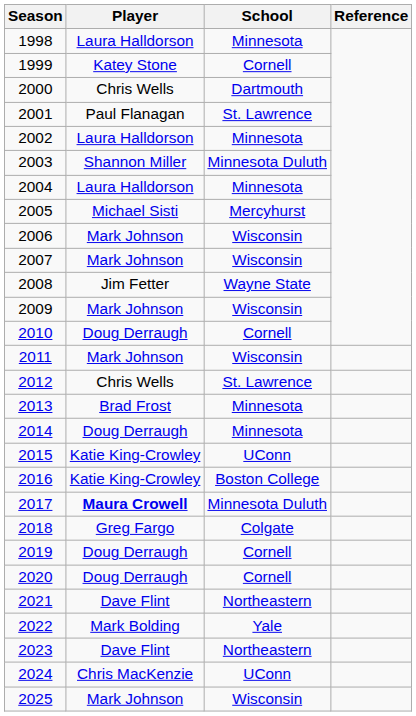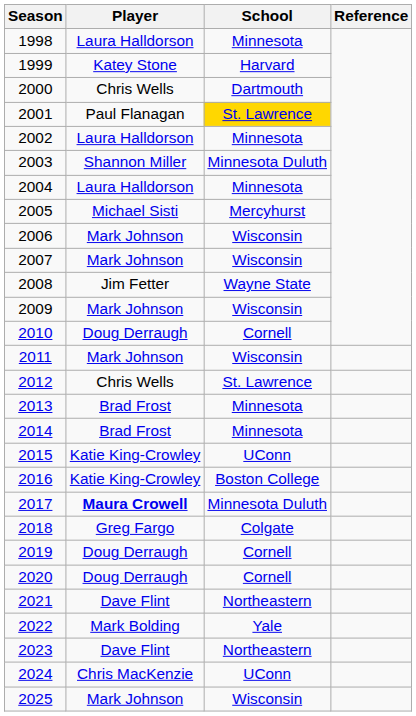1999 | School: Cornell -> Harvard
2001 | School: no background -> gold background
2014 | Player: Doug Derraugh -> Brad Frost
